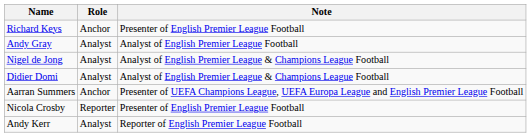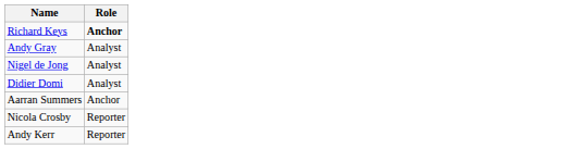- column: Note | Presenter of English Premier League Football | Analyst of English Premier League Football | Analyst of English Premier League & Champions League Football | Analyst of English Premier League & Champions League Football | Presenter of UEFA Champions League, UEFA Europa League and English Premier League Football | Presenter of English Premier League Football | Reporter of English Premier League Football
Richard Keys | Role: normal -> bold
Andy Kerr | Role: Analyst -> Reporter
